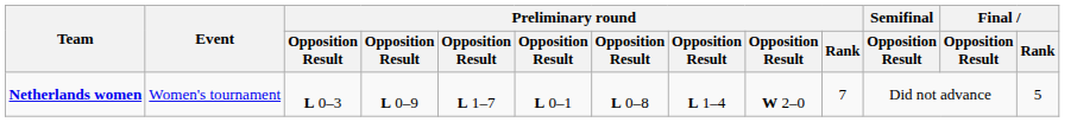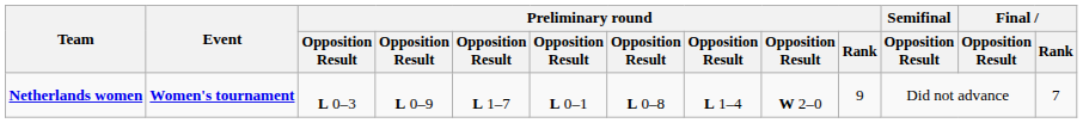Netherlands women | Event: normal -> bold
Netherlands women | Preliminary round / Rank: 7 -> 9
Netherlands women | Final / Rank: 5 -> 7
